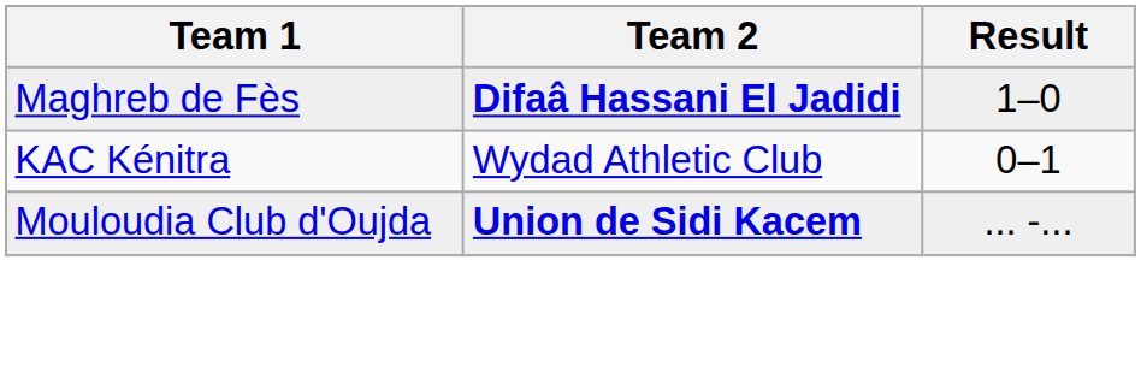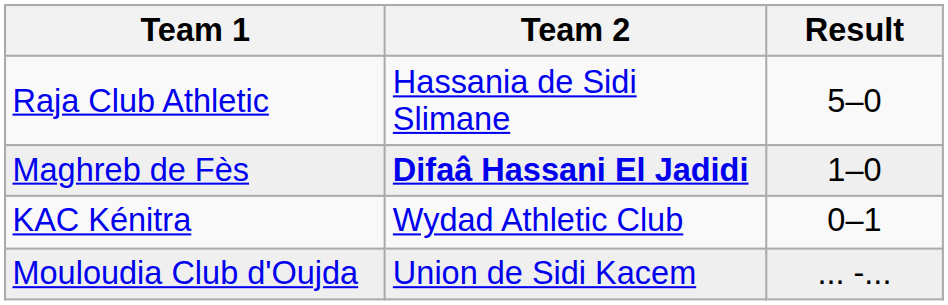+ row: Raja Club Athletic | Hassania de Sidi Slimane | 5–0
Mouloudia Club d'Oujda | Team 2: bold -> normal
